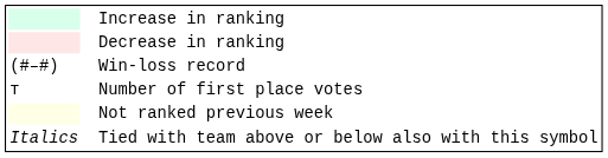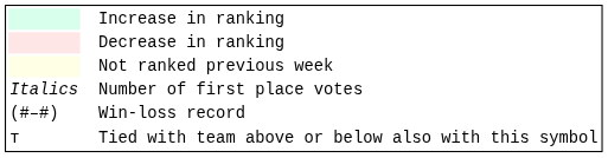rows swapped: Not ranked previous week <-> Win-loss record
Number of first place votes | column 1: т -> Italics
Tied with team above or below also with this symbol | column 1: Italics -> т
